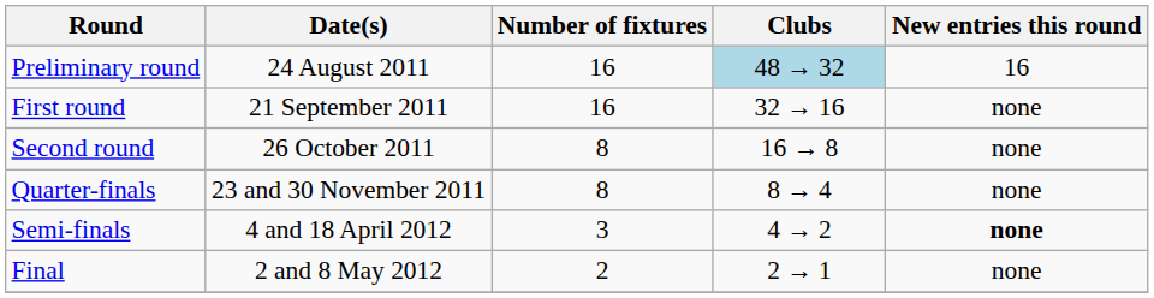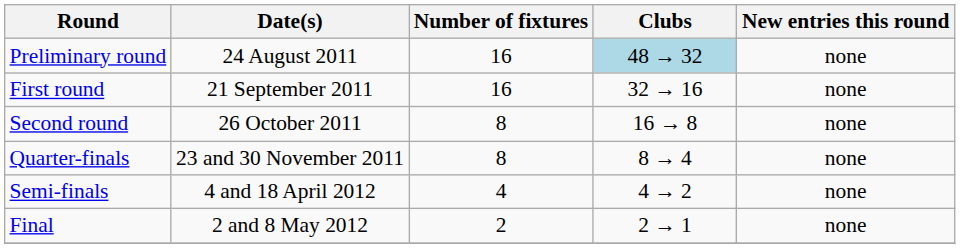Preliminary round | New entries this round: 16 -> none
Semi-finals | Number of fixtures: 3 -> 4
Semi-finals | New entries this round: bold -> normal
